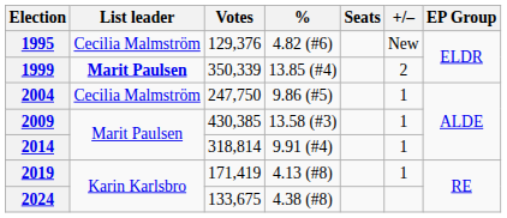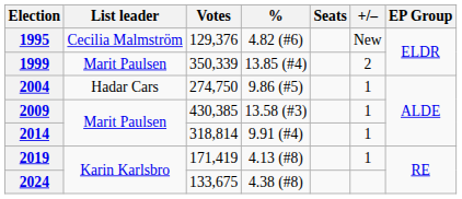1999 | List leader: bold -> normal
2004 | List leader: Cecilia Malmström -> Hadar Cars
2004 | Votes: 247,750 -> 274,750
